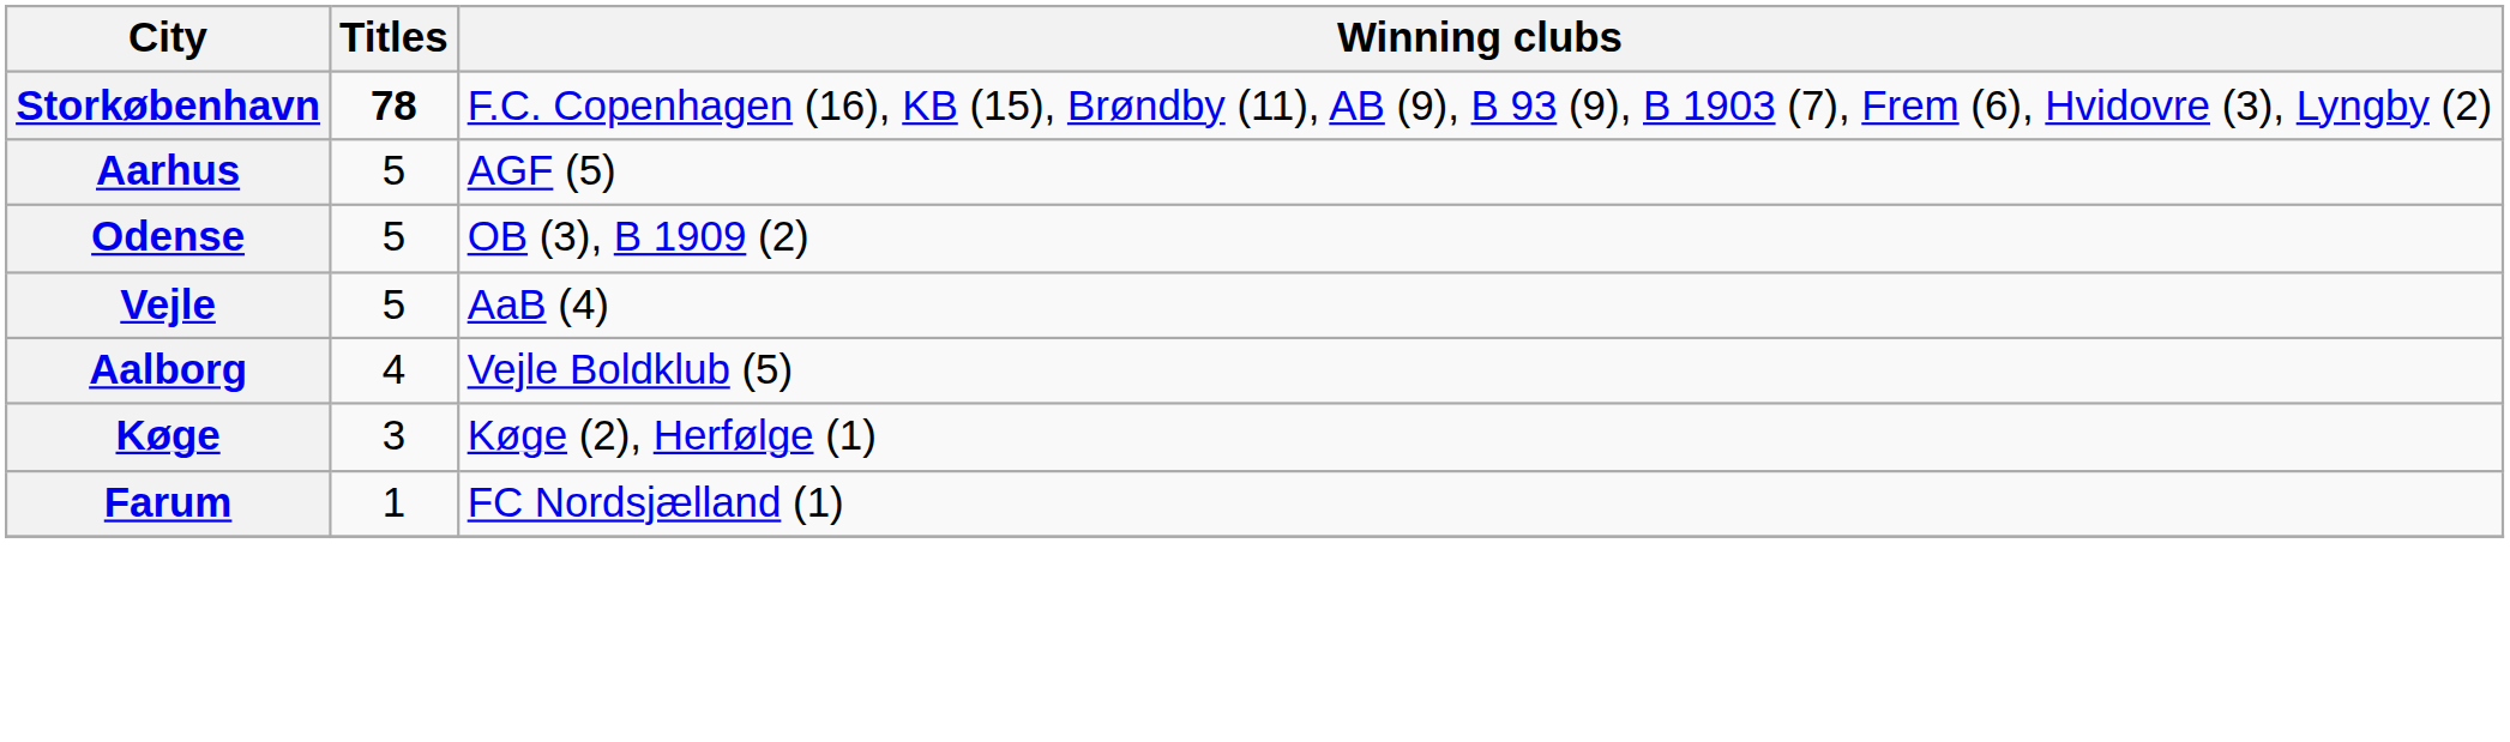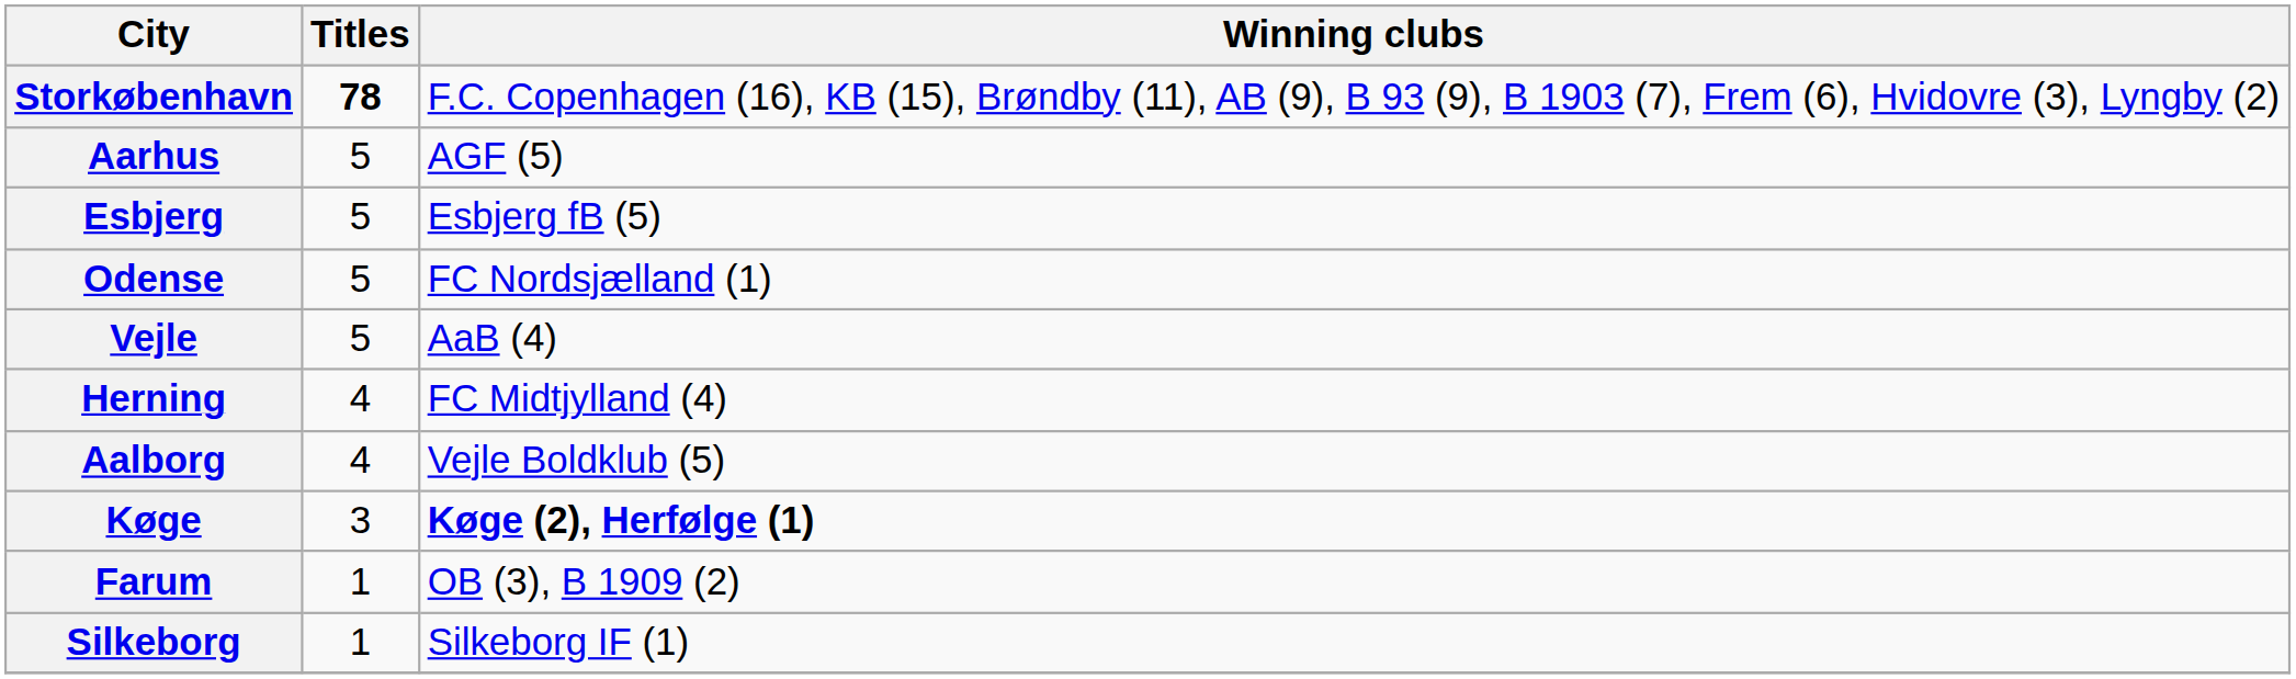+ row: Esbjerg | 5 | Esbjerg fB (5)
Odense | Winning clubs: OB (3), B 1909 (2) -> FC Nordsjælland (1)
+ row: Herning | 4 | FC Midtjylland (4)
Køge | Winning clubs: normal -> bold
Farum | Winning clubs: FC Nordsjælland (1) -> OB (3), B 1909 (2)
+ row: Silkeborg | 1 | Silkeborg IF (1)
